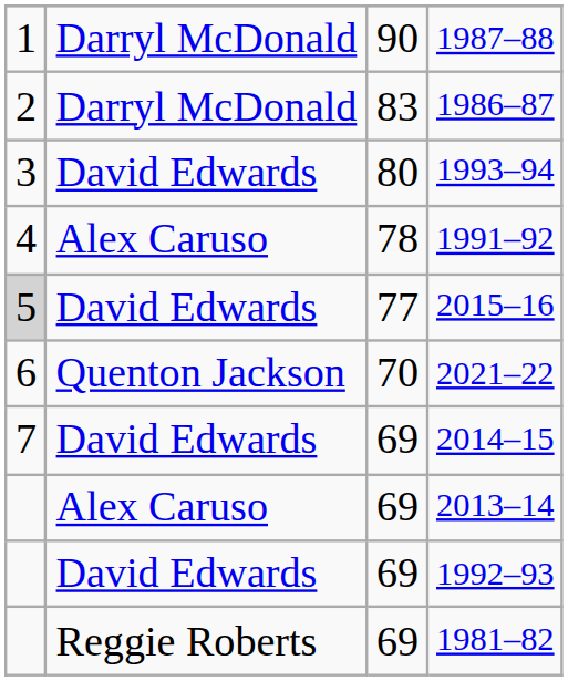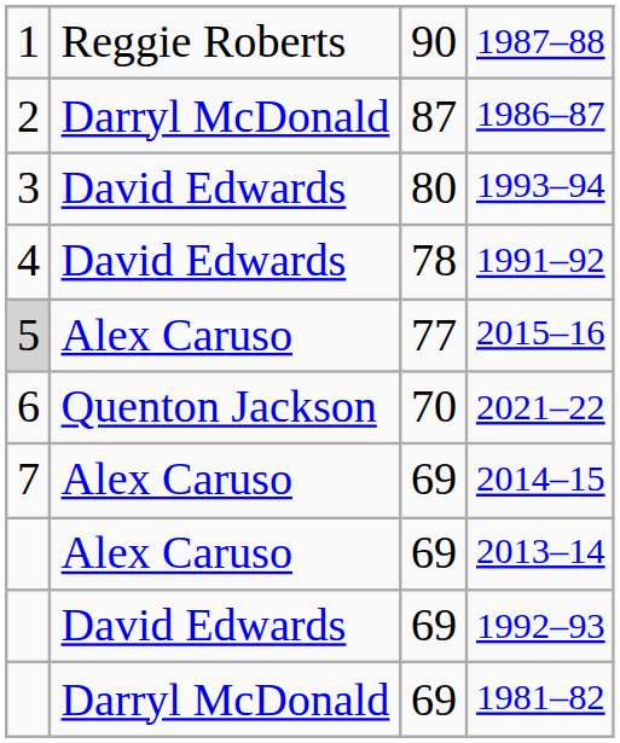1987–88 | column 2: Darryl McDonald -> Reggie Roberts
1986–87 | column 3: 83 -> 87
1991–92 | column 2: Alex Caruso -> David Edwards
2015–16 | column 2: David Edwards -> Alex Caruso
2014–15 | column 2: David Edwards -> Alex Caruso
1981–82 | column 2: Reggie Roberts -> Darryl McDonald
